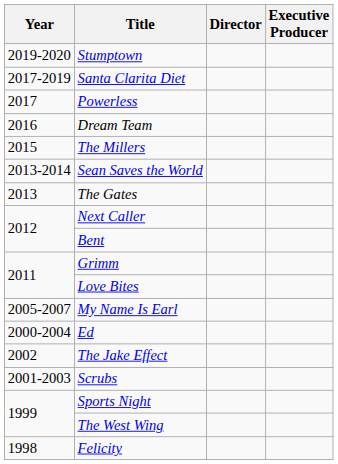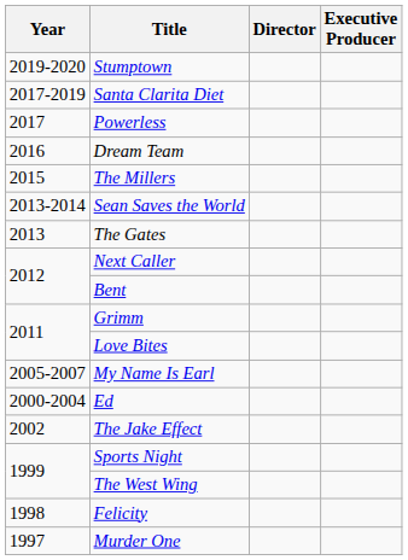- row: 2001-2003 | Scrubs
+ row: 1997 | Murder One
